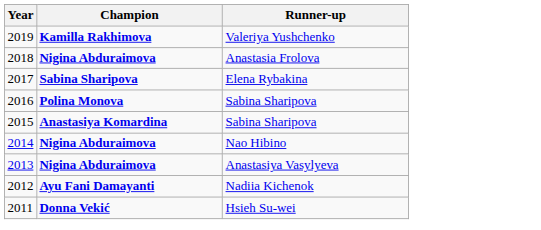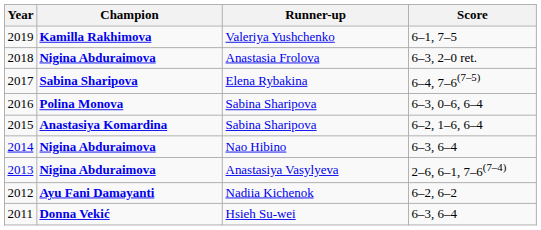+ column: Score | 6–1, 7–5 | 6–3, 2–0 ret. | 6–4, 7–6(7–5) | 6–3, 0–6, 6–4 | 6–2, 1–6, 6–4 | 6–3, 6–4 | 2–6, 6–1, 7–6(7–4) | 6–2, 6–2 | 6–3, 6–4
